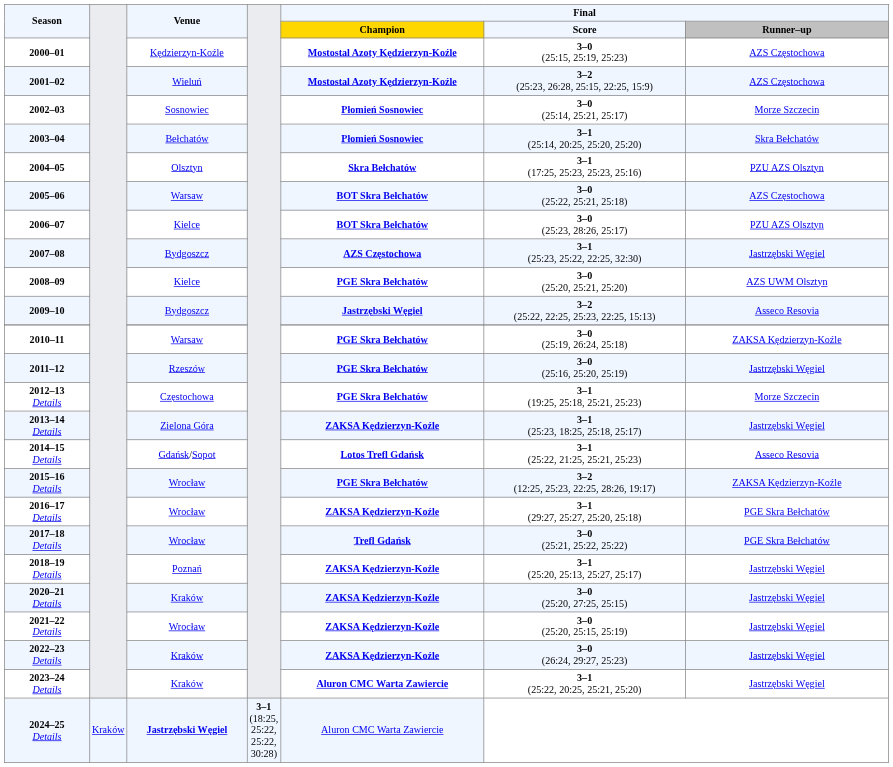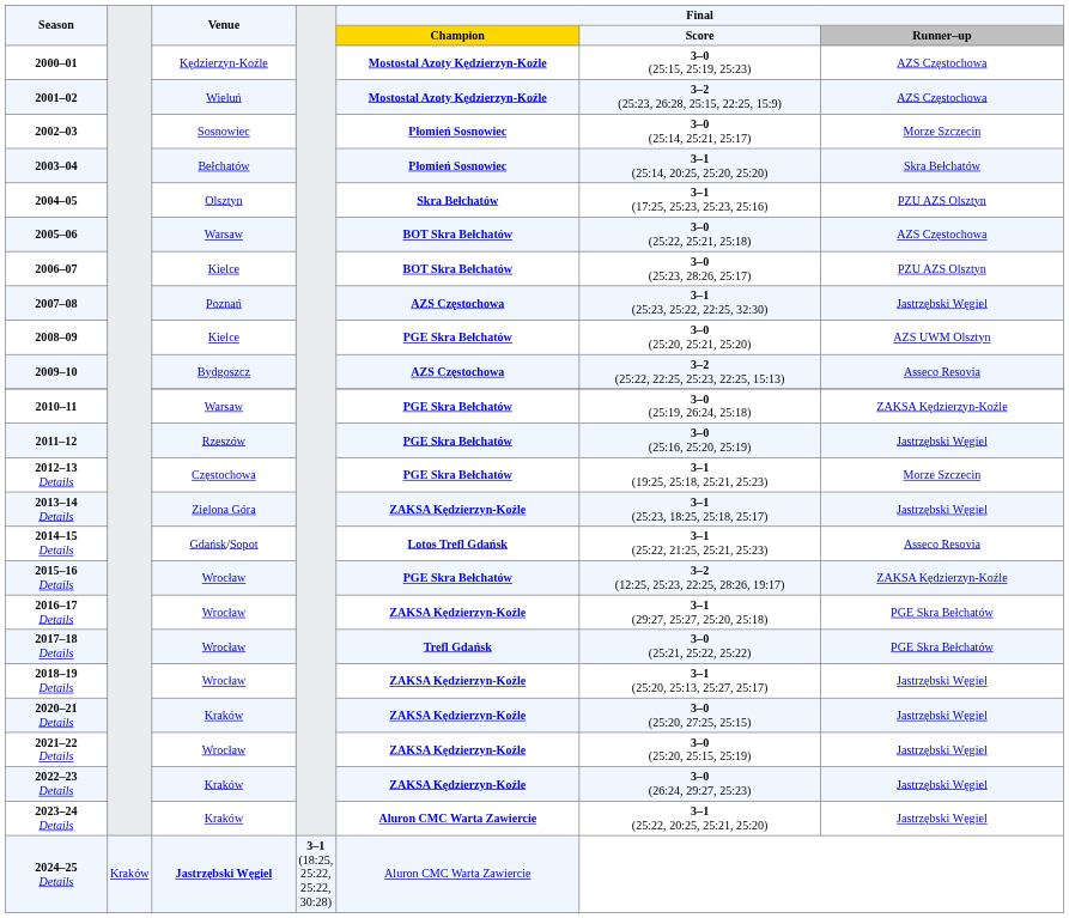2007–08 | Venue: Bydgoszcz -> Poznań
2009–10 | Final / Champion: Jastrzębski Węgiel -> AZS Częstochowa
2018–19 Details | Venue: Poznań -> Wrocław
